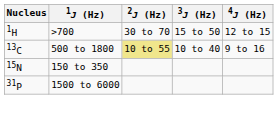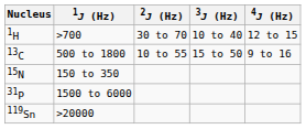>700 | 3J (Hz): 15 to 50 -> 10 to 40
500 to 1800 | 2J (Hz): khaki background -> no background
500 to 1800 | 3J (Hz): 10 to 40 -> 15 to 50
+ row: 119Sn | >20000
